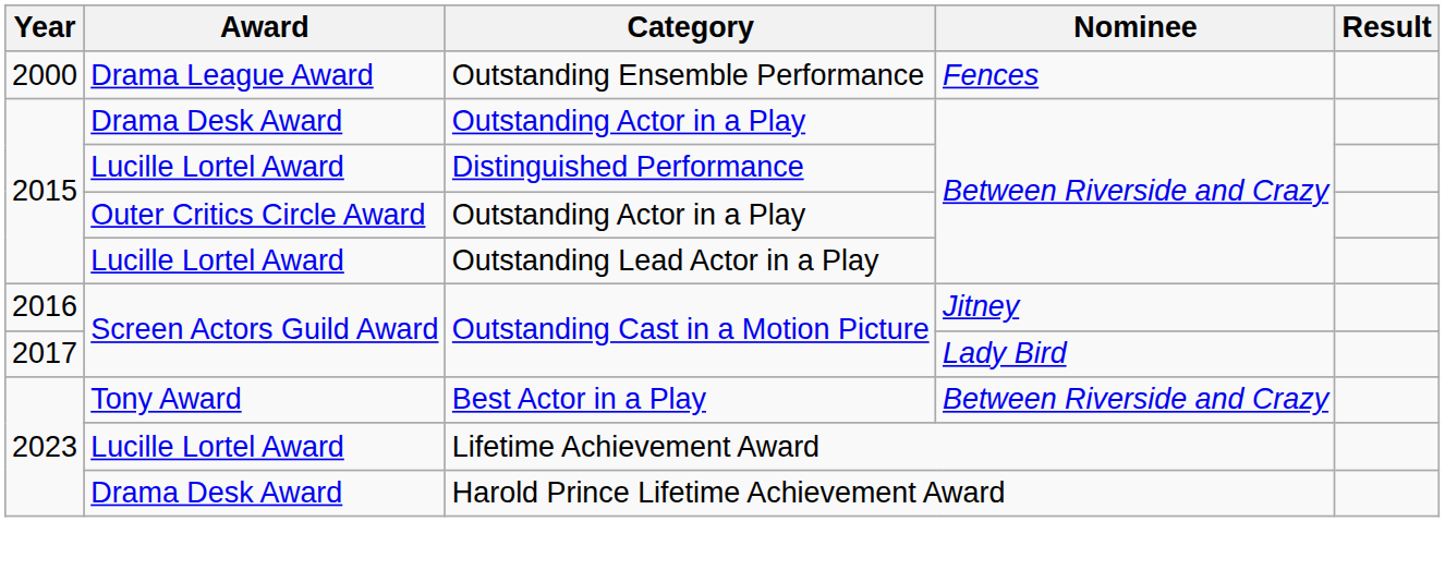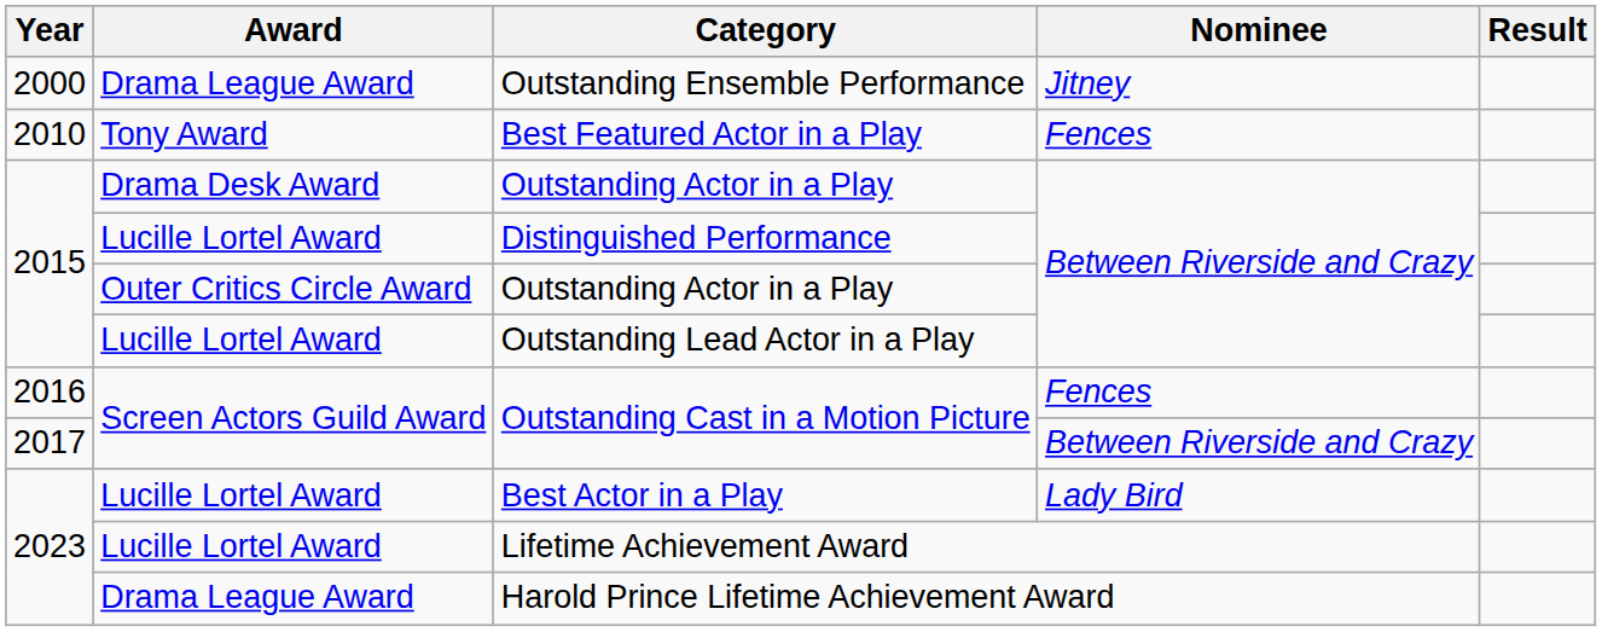Outstanding Ensemble Performance | Nominee: Fences -> Jitney
+ row: 2010 | Tony Award | Best Featured Actor in a Play | Fences
2016 / Outstanding Cast in a Motion Picture | Nominee: Jitney -> Fences
2017 / Outstanding Cast in a Motion Picture | Nominee: Lady Bird -> Between Riverside and Crazy
Best Actor in a Play | Award: Tony Award -> Lucille Lortel Award
Best Actor in a Play | Nominee: Between Riverside and Crazy -> Lady Bird
Harold Prince Lifetime Achievement Award | Award: Drama Desk Award -> Drama League Award
